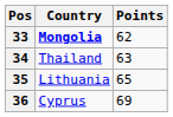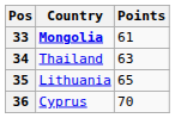33 | Points: 62 -> 61
36 | Points: 69 -> 70
